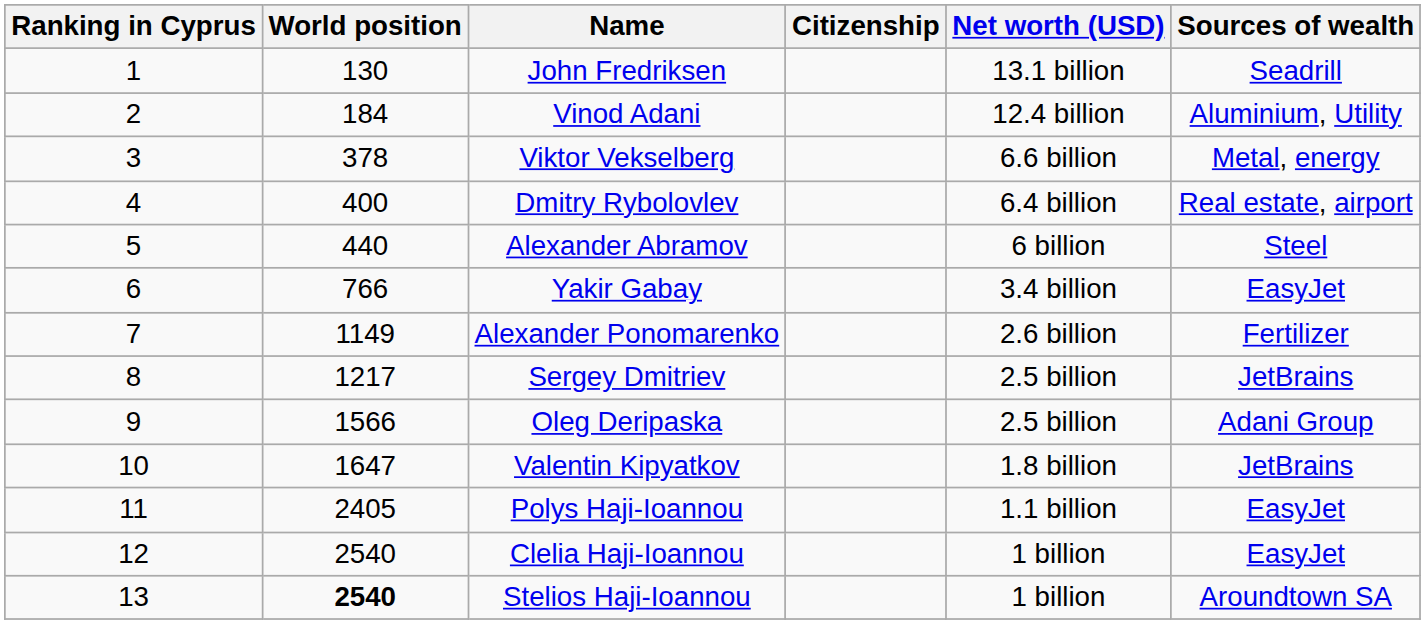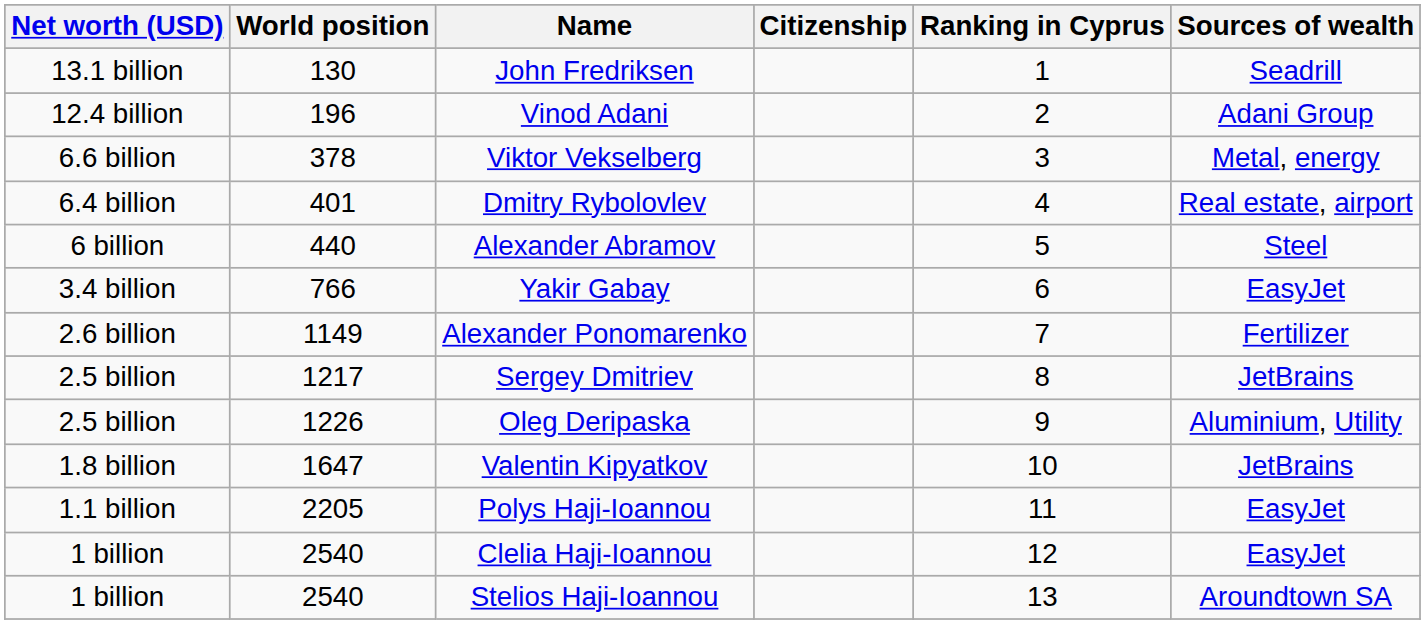columns swapped: Ranking in Cyprus <-> Net worth (USD)
Vinod Adani | World position: 184 -> 196
Vinod Adani | Sources of wealth: Aluminium, Utility -> Adani Group
Dmitry Rybolovlev | World position: 400 -> 401
Oleg Deripaska | World position: 1566 -> 1226
Oleg Deripaska | Sources of wealth: Adani Group -> Aluminium, Utility
Polys Haji-Ioannou | World position: 2405 -> 2205
Stelios Haji-Ioannou | World position: bold -> normal
